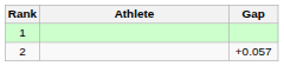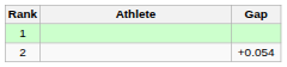2 | Gap: +0.057 -> +0.054
